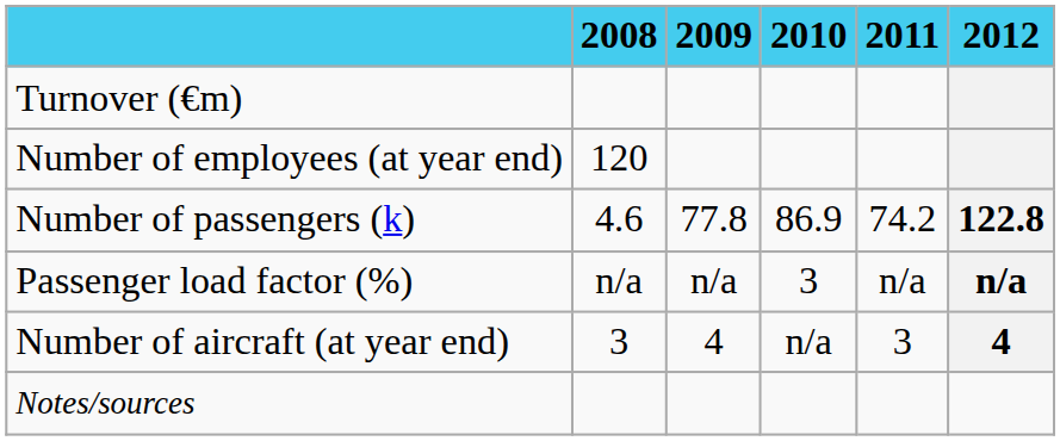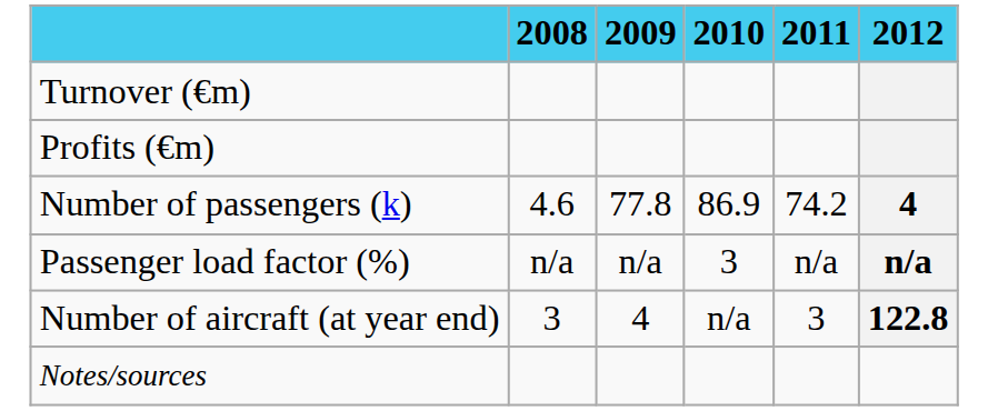+ row: Profits (€m)
- row: Number of employees (at year end) | 120
Number of passengers (k) | 2012: 122.8 -> 4
Number of aircraft (at year end) | 2012: 4 -> 122.8
